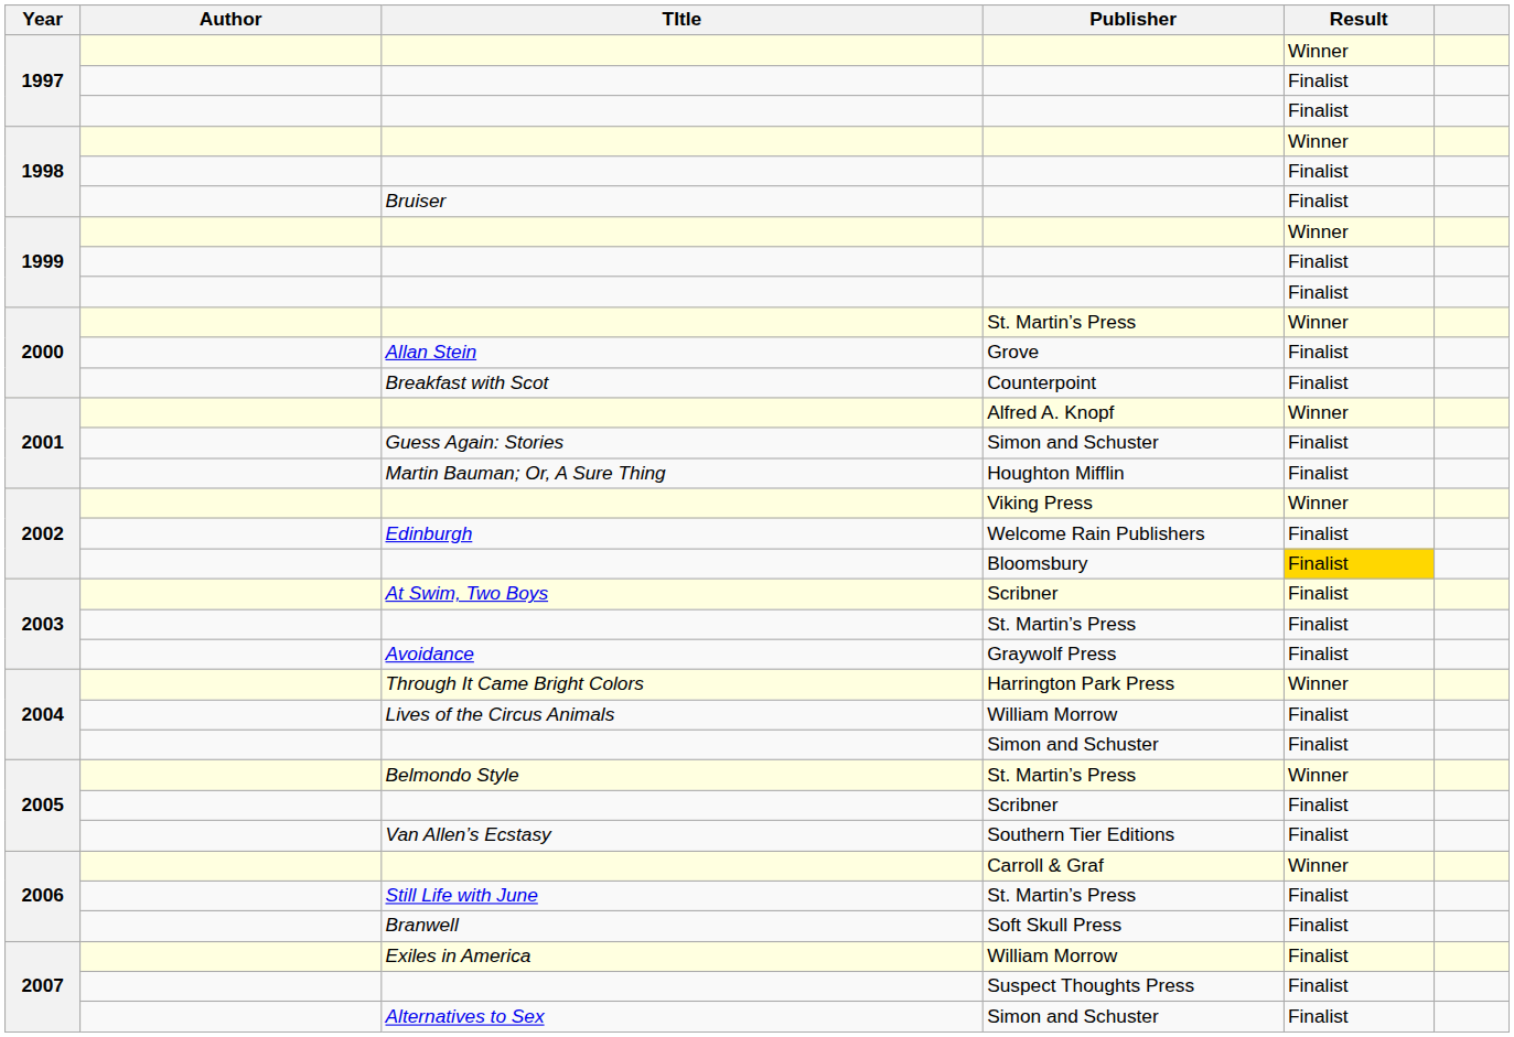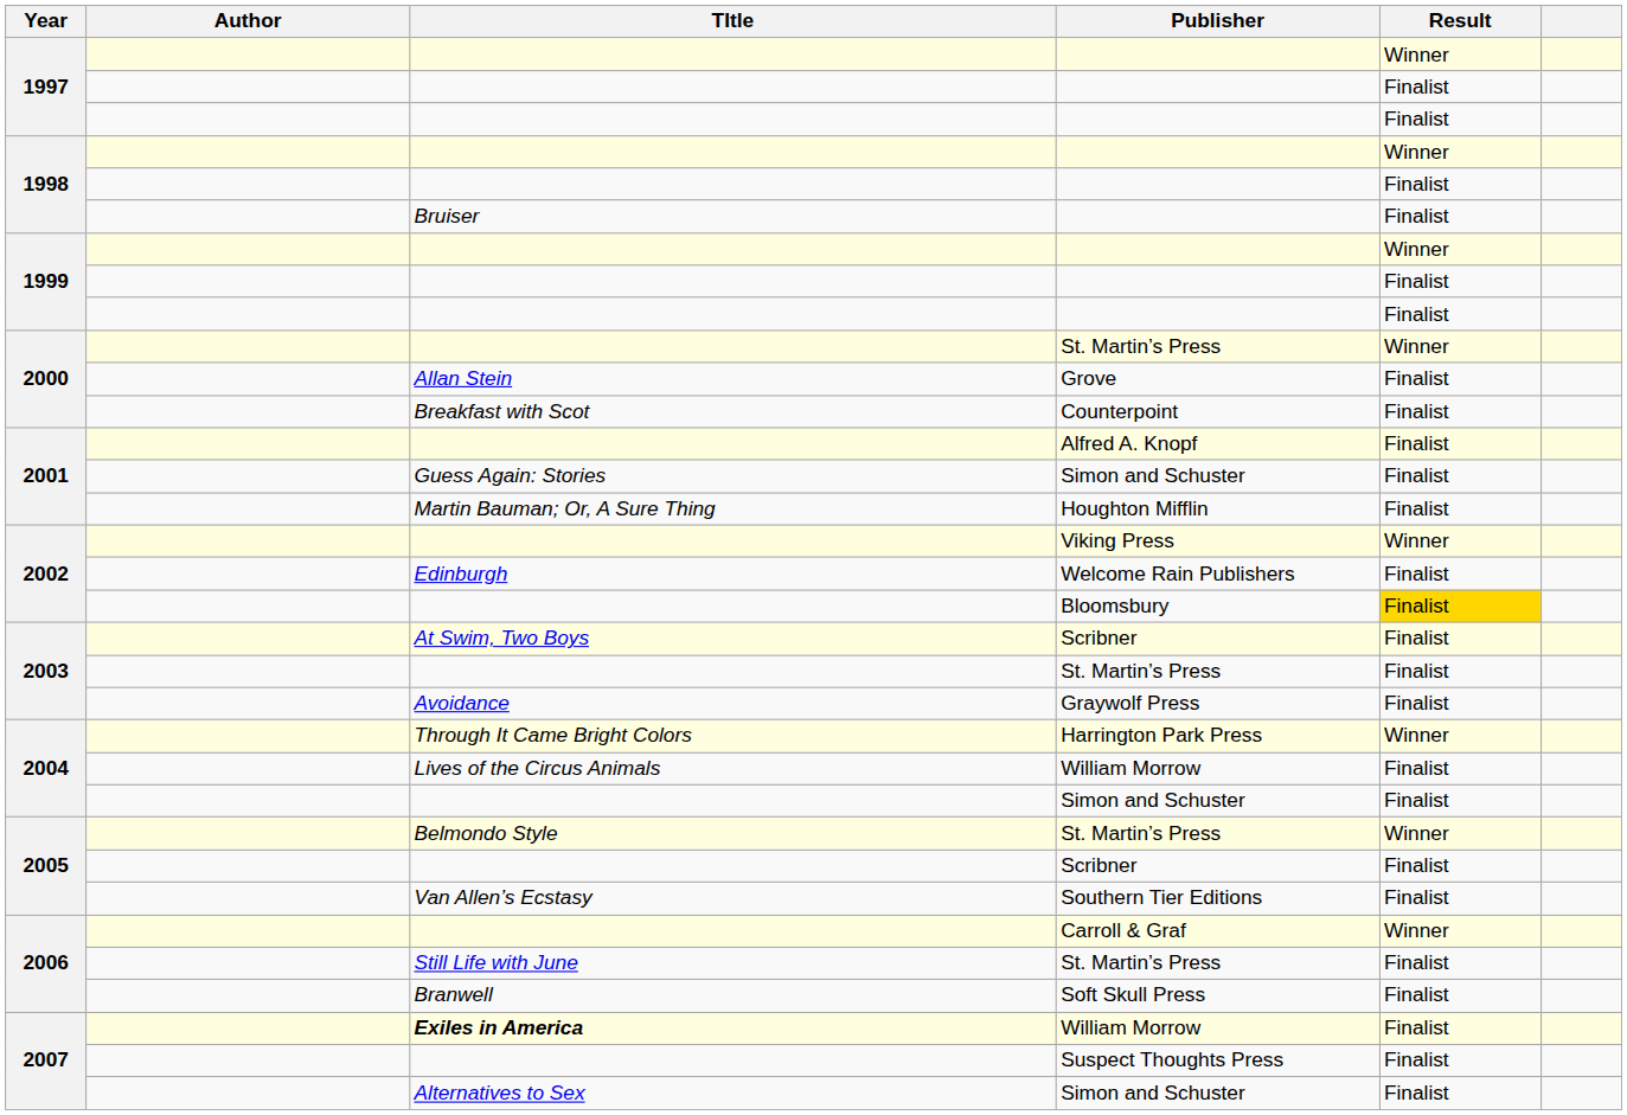Alfred A. Knopf | Result: Winner -> Finalist
2007 / William Morrow | TItle: normal -> bold
